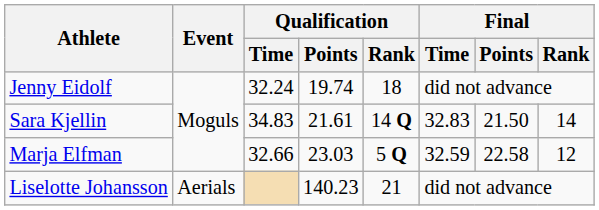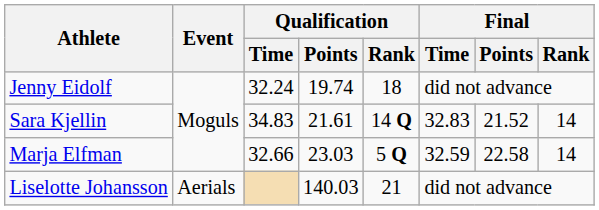Sara Kjellin | Final / Points: 21.50 -> 21.52
Marja Elfman | Final / Rank: 12 -> 14
Liselotte Johansson | Qualification / Points: 140.23 -> 140.03
